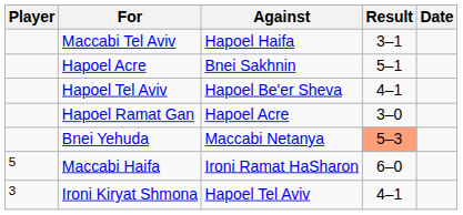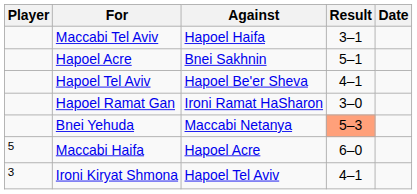Hapoel Ramat Gan | Against: Hapoel Acre -> Ironi Ramat HaSharon
Maccabi Haifa | Against: Ironi Ramat HaSharon -> Hapoel Acre
